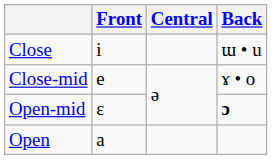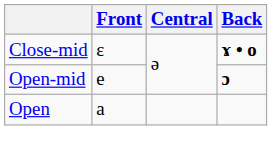- row: Close | i | ɯ • u
Close-mid | Front: e -> ɛ
Close-mid | Back: normal -> bold
Open-mid | Front: ɛ -> e
